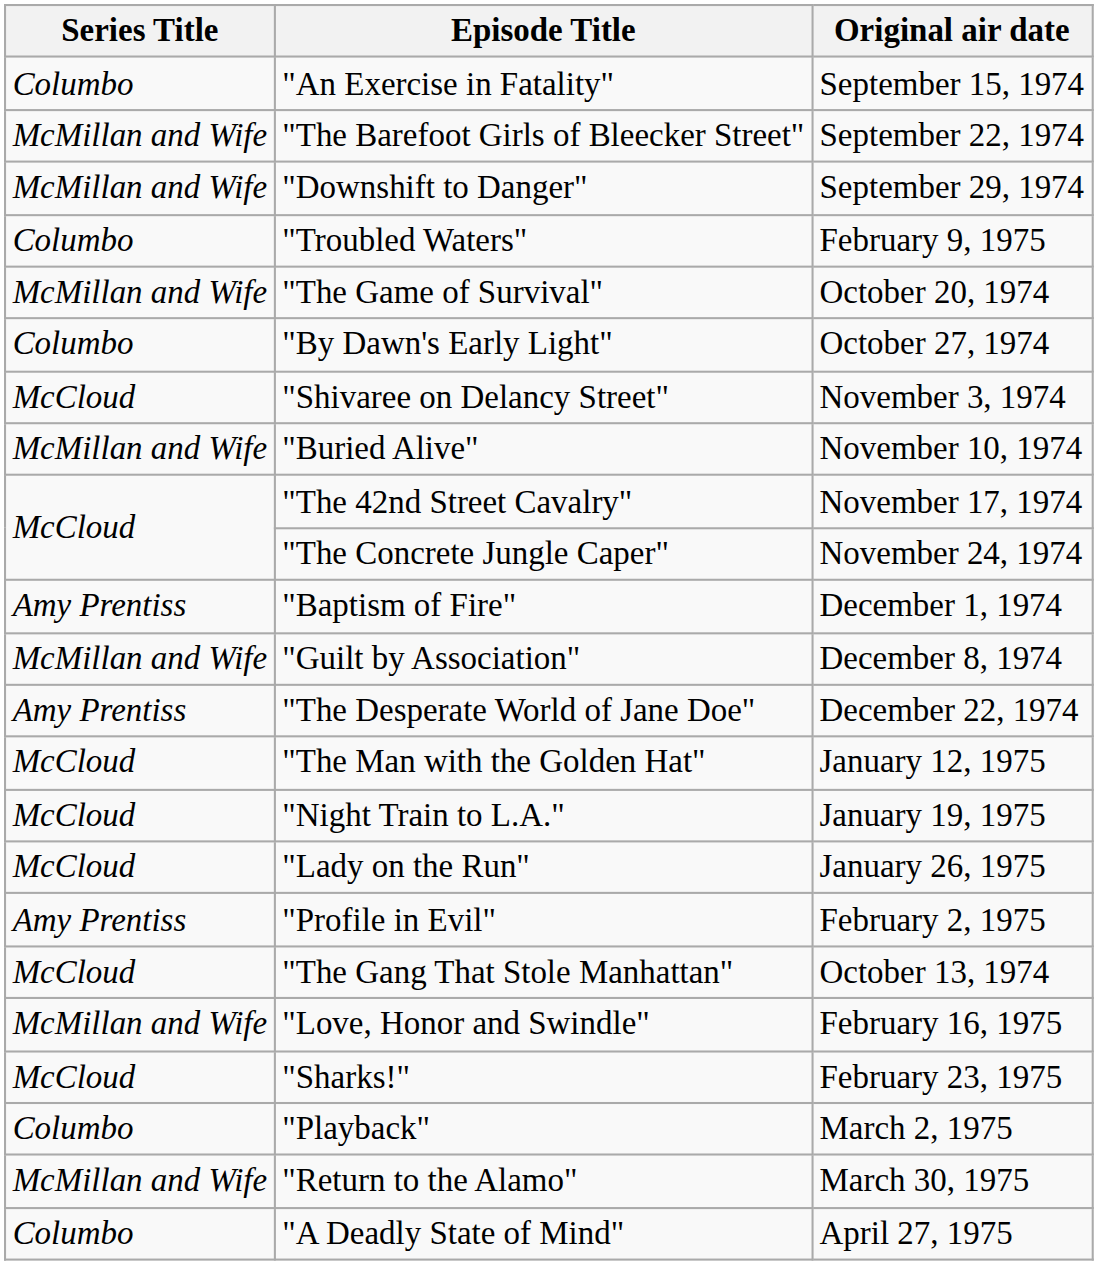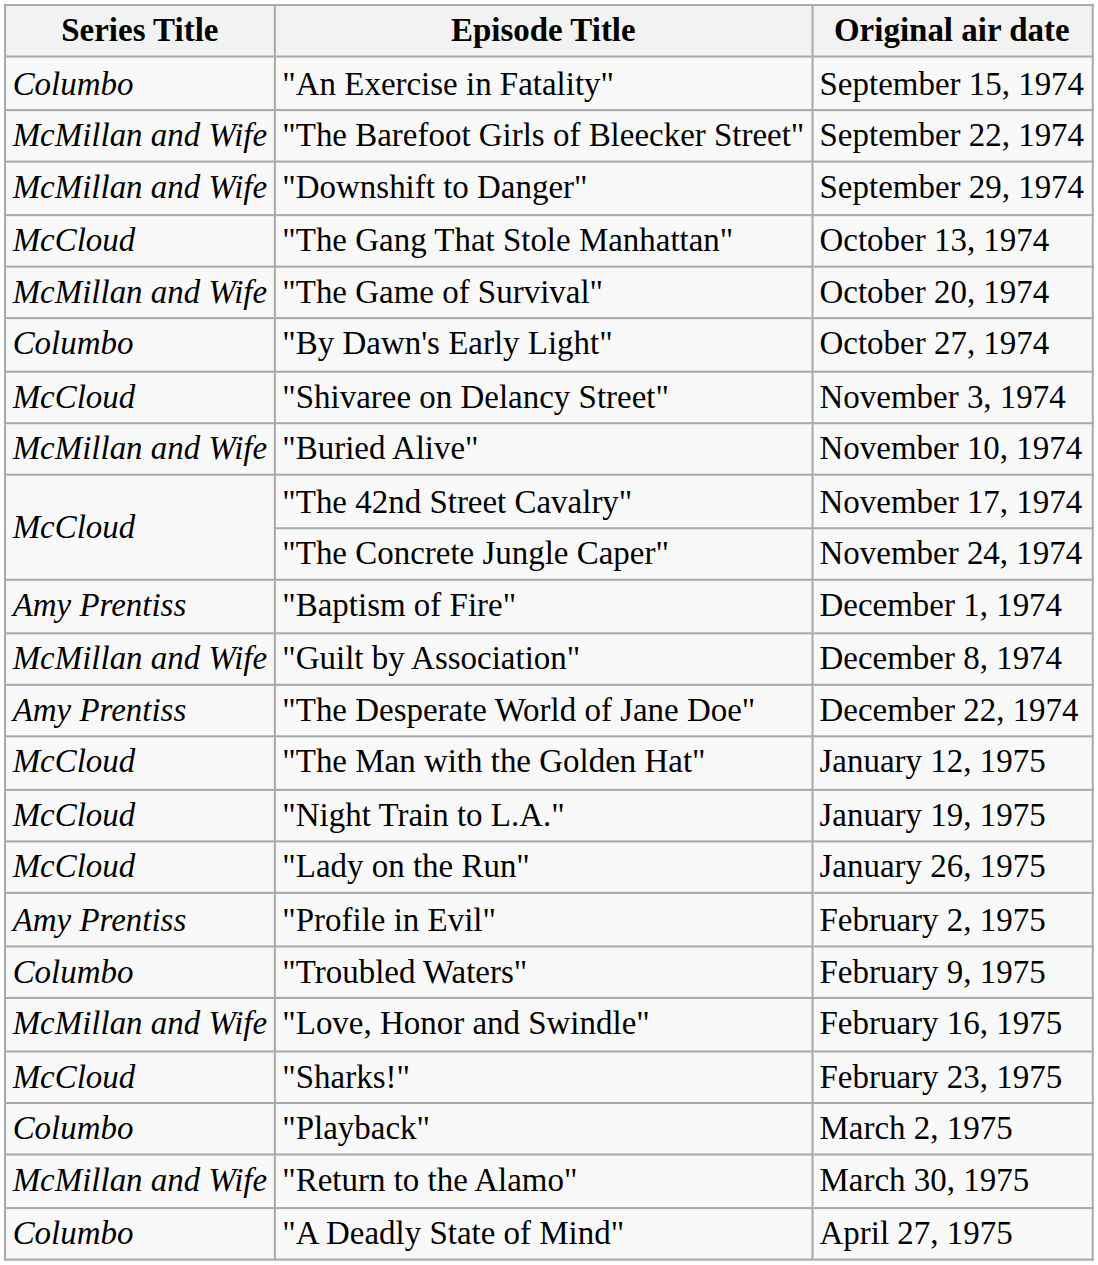rows swapped: "The Gang That Stole Manhattan" <-> "Troubled Waters"
